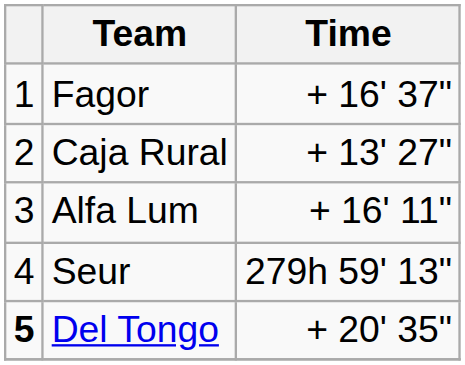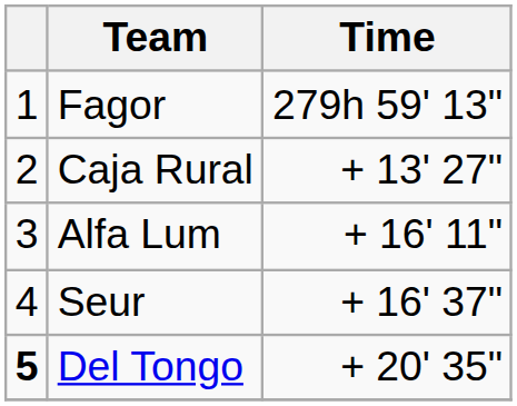Fagor | Time: + 16' 37" -> 279h 59' 13"
Seur | Time: 279h 59' 13" -> + 16' 37"
